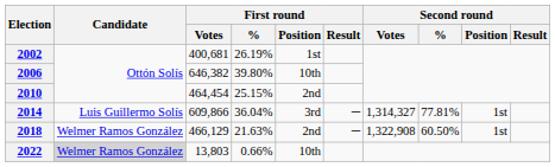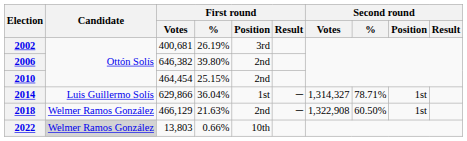2002 | First round / Position: 1st -> 3rd
2006 | First round / Position: 10th -> 2nd
2014 | First round / Votes: 609,866 -> 629,866
2014 | First round / Position: 3rd -> 1st
2014 | Second round / %: 77.81% -> 78.71%
